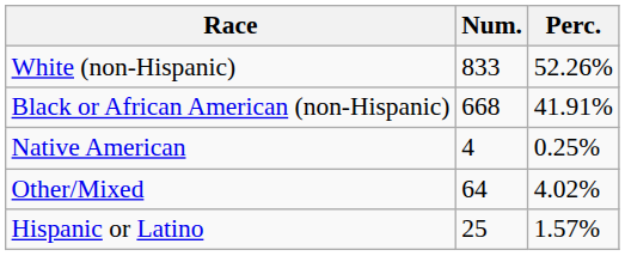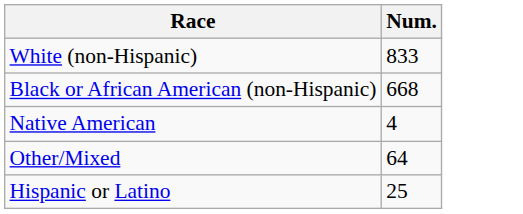- column: Perc. | 52.26% | 41.91% | 0.25% | 4.02% | 1.57%
